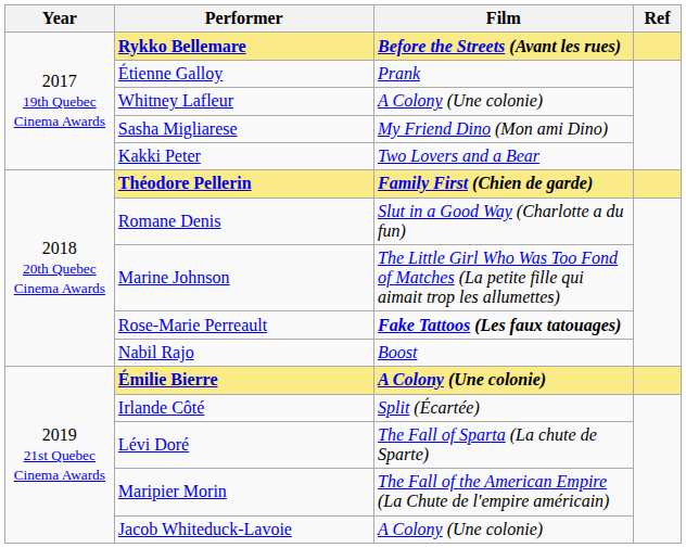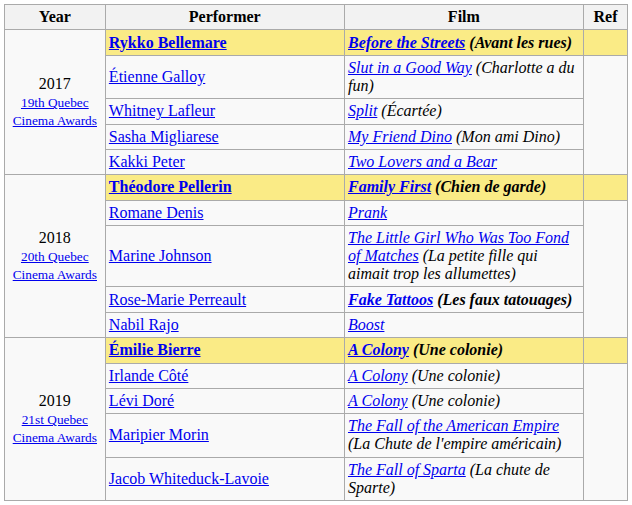Étienne Galloy | Film: Prank -> Slut in a Good Way (Charlotte a du fun)
Whitney Lafleur | Film: A Colony (Une colonie) -> Split (Écartée)
Romane Denis | Film: Slut in a Good Way (Charlotte a du fun) -> Prank
Irlande Côté | Film: Split (Écartée) -> A Colony (Une colonie)
Lévi Doré | Film: The Fall of Sparta (La chute de Sparte) -> A Colony (Une colonie)
Jacob Whiteduck-Lavoie | Film: A Colony (Une colonie) -> The Fall of Sparta (La chute de Sparte)
